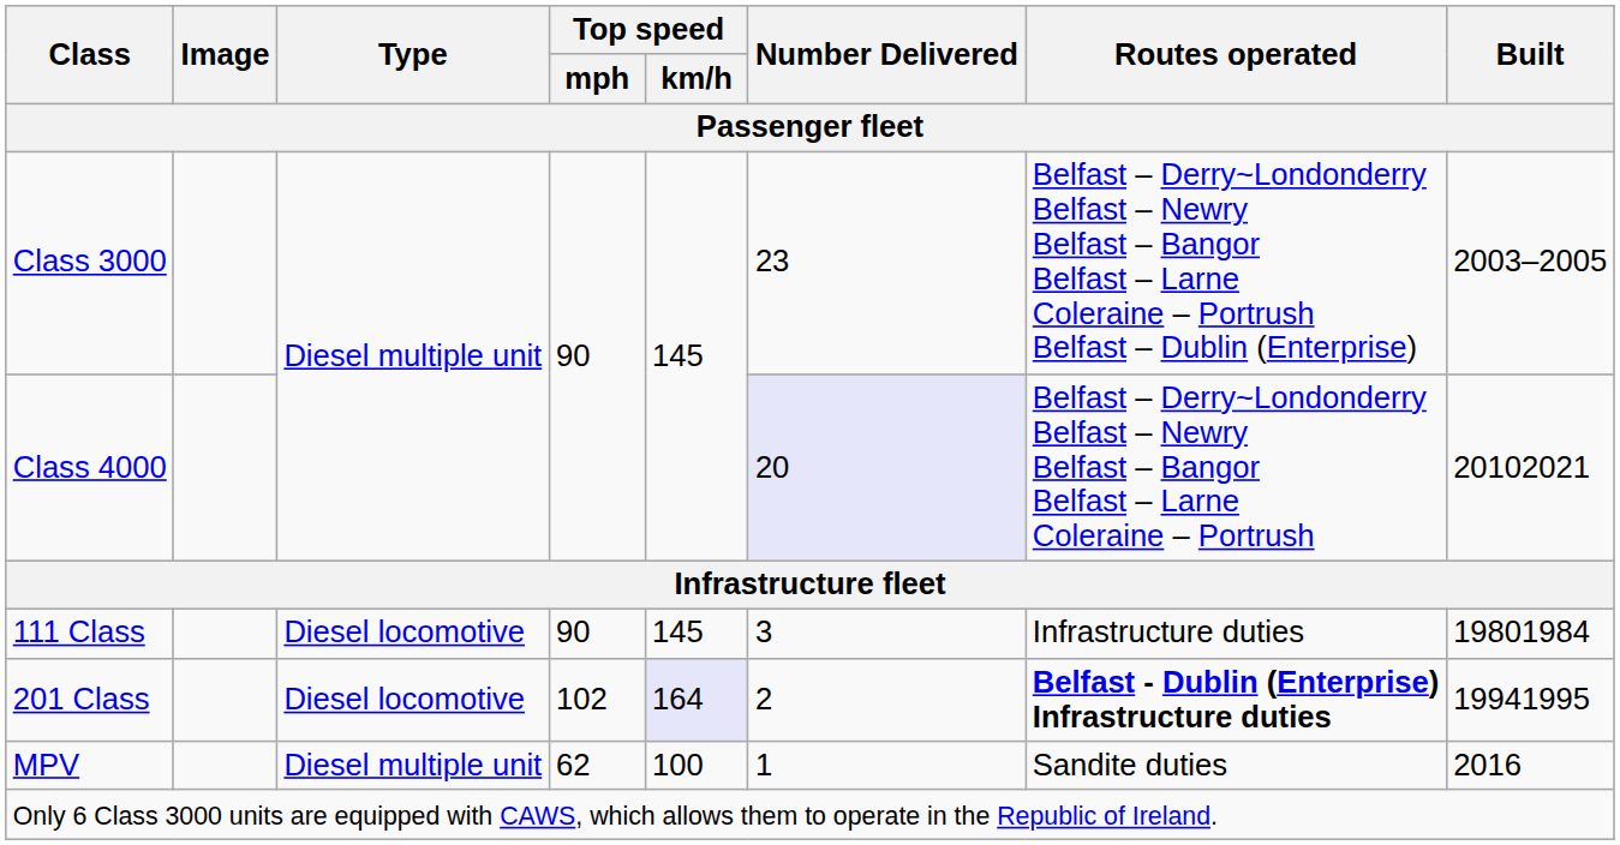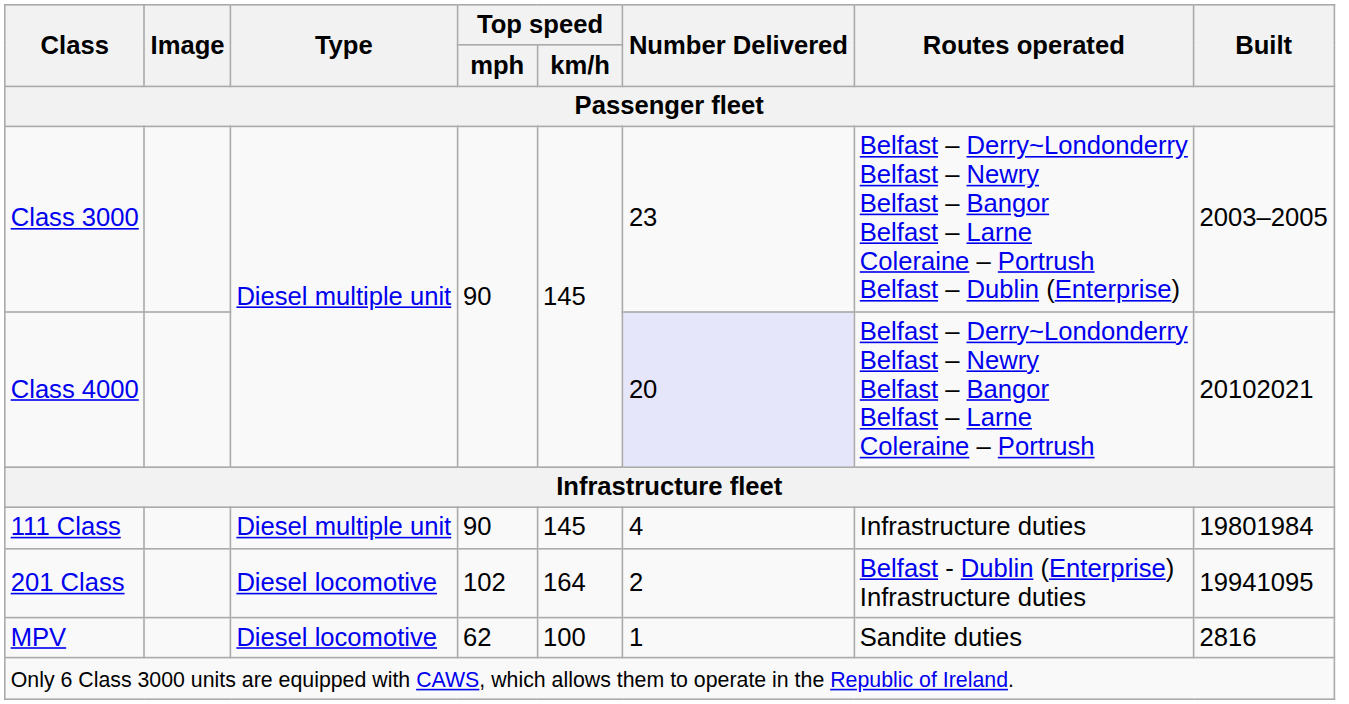111 Class | Type: Diesel locomotive -> Diesel multiple unit
111 Class | Number Delivered: 3 -> 4
201 Class | Top speed / km/h: lavender background -> no background
201 Class | Routes operated: bold -> normal
201 Class | Built: 19941995 -> 19941095
MPV | Type: Diesel multiple unit -> Diesel locomotive
MPV | Built: 2016 -> 2816
